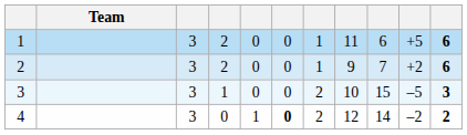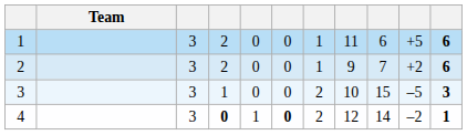4 | column 4: normal -> bold
4 | column 11: 2 -> 1
